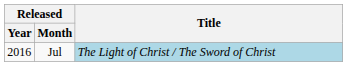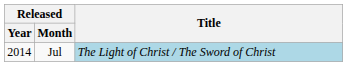Jul | Released / Year: 2016 -> 2014
